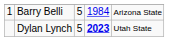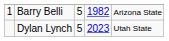Barry Belli | column 4: 1984 -> 1982
Dylan Lynch | column 4: bold -> normal
